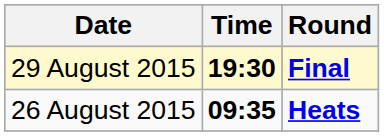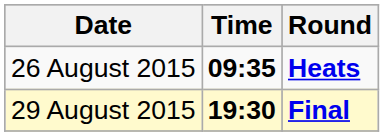rows swapped: 26 August 2015 <-> 29 August 2015
